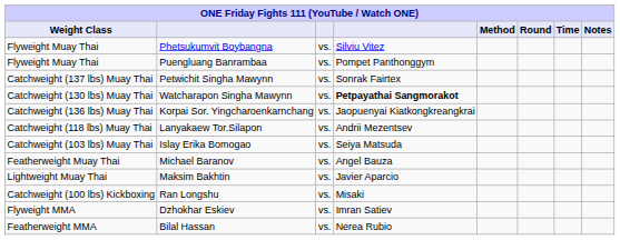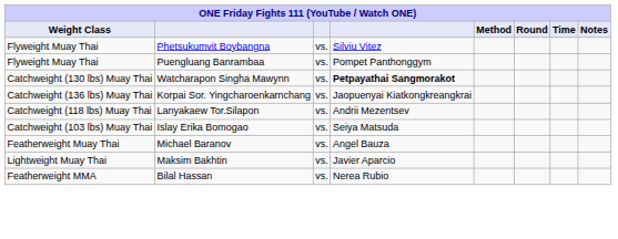- row: Catchweight (137 lbs) Muay Thai | Petwichit Singha Mawynn | vs. | Sonrak Fairtex
- row: Catchweight (100 lbs) Kickboxing | Ran Longshu | vs. | Misaki
- row: Flyweight MMA | Dzhokhar Eskiev | vs. | Imran Satiev
